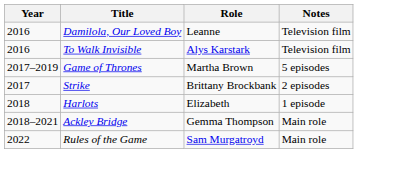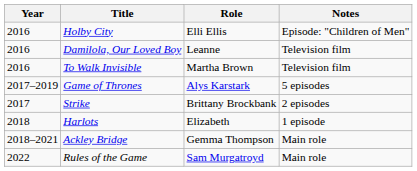+ row: 2016 | Holby City | Elli Ellis | Episode: "Children of Men"
To Walk Invisible | Role: Alys Karstark -> Martha Brown
Game of Thrones | Role: Martha Brown -> Alys Karstark
